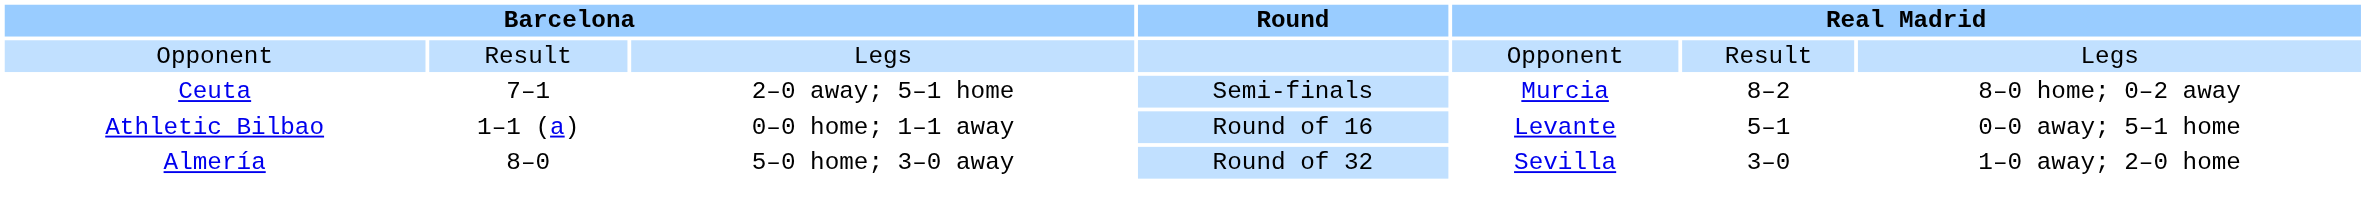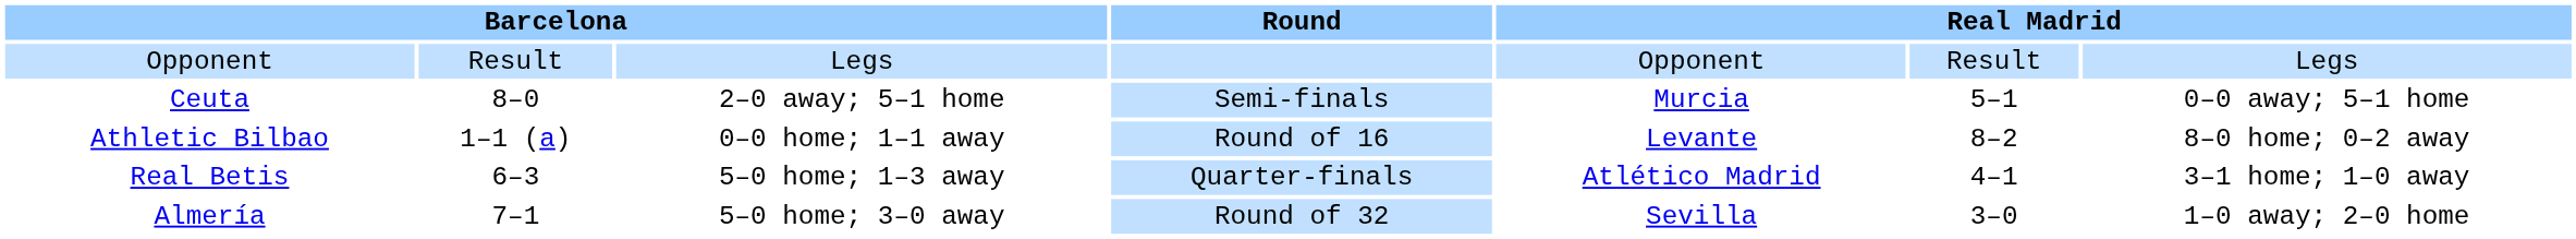Ceuta | column 2: 7–1 -> 8–0
Ceuta | column 6: 8–2 -> 5–1
Ceuta | column 7: 8–0 home; 0–2 away -> 0–0 away; 5–1 home
Athletic Bilbao | column 6: 5–1 -> 8–2
Athletic Bilbao | column 7: 0–0 away; 5–1 home -> 8–0 home; 0–2 away
+ row: Real Betis | 6–3 | 5–0 home; 1–3 away | Quarter-finals | Atlético Madrid | 4–1 | 3–1 home; 1–0 away
Almería | column 2: 8–0 -> 7–1
